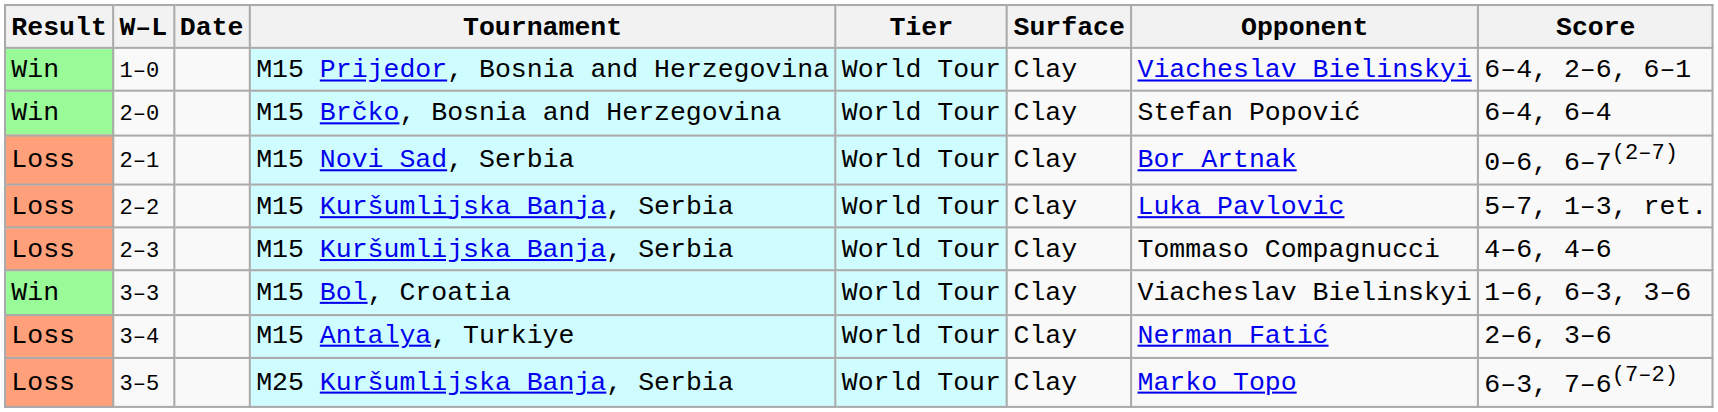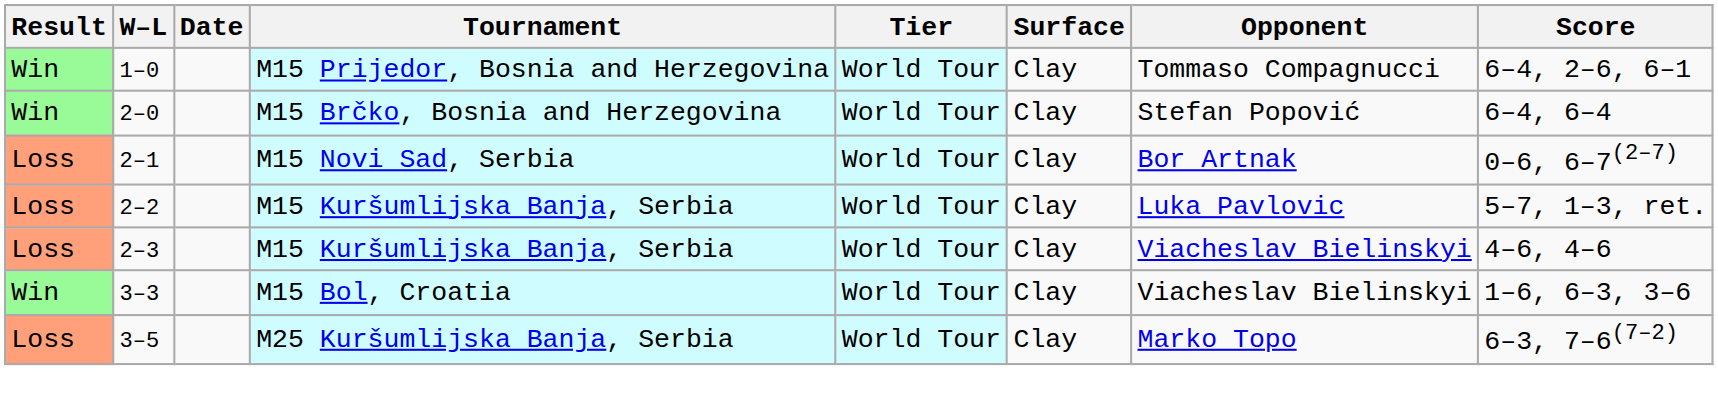1–0 | Opponent: Viacheslav Bielinskyi -> Tommaso Compagnucci
2–3 | Opponent: Tommaso Compagnucci -> Viacheslav Bielinskyi
- row: Loss | 3–4 | M15 Antalya, Turkiye | World Tour | Clay | Nerman Fatić | 2–6, 3–6
